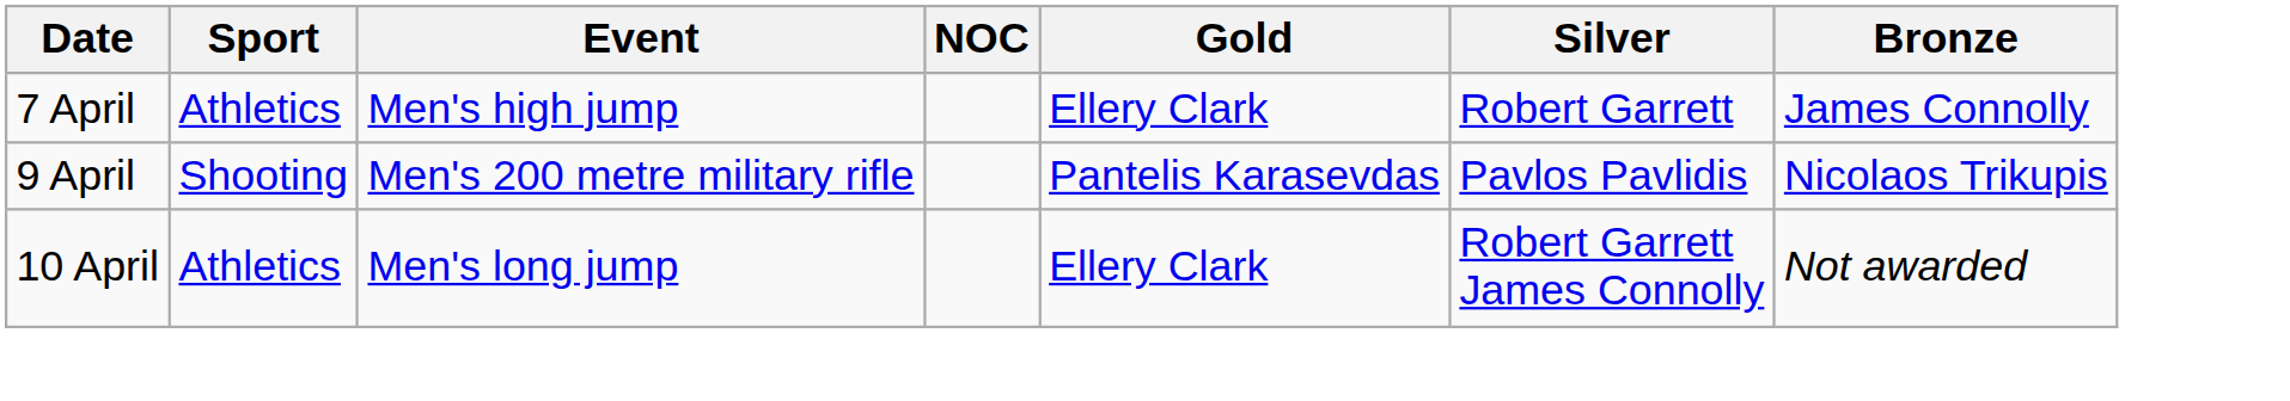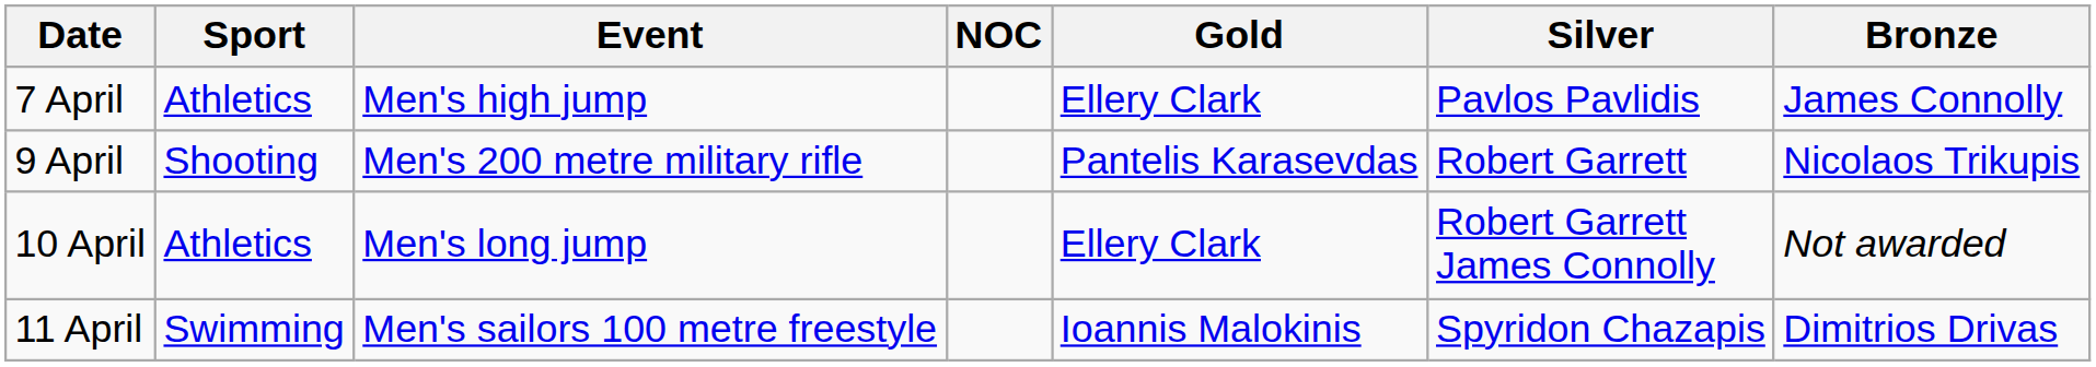7 April | Silver: Robert Garrett -> Pavlos Pavlidis
9 April | Silver: Pavlos Pavlidis -> Robert Garrett
+ row: 11 April | Swimming | Men's sailors 100 metre freestyle | Ioannis Malokinis | Spyridon Chazapis | Dimitrios Drivas
